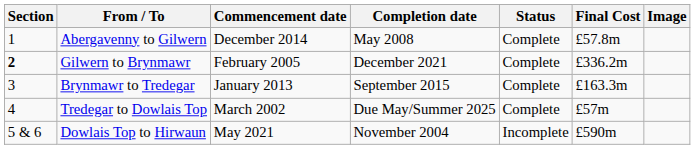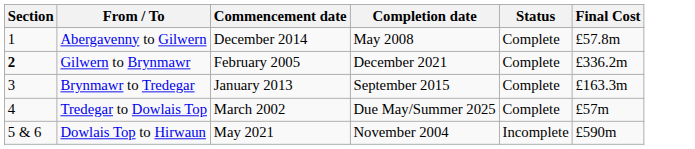- column: Image
